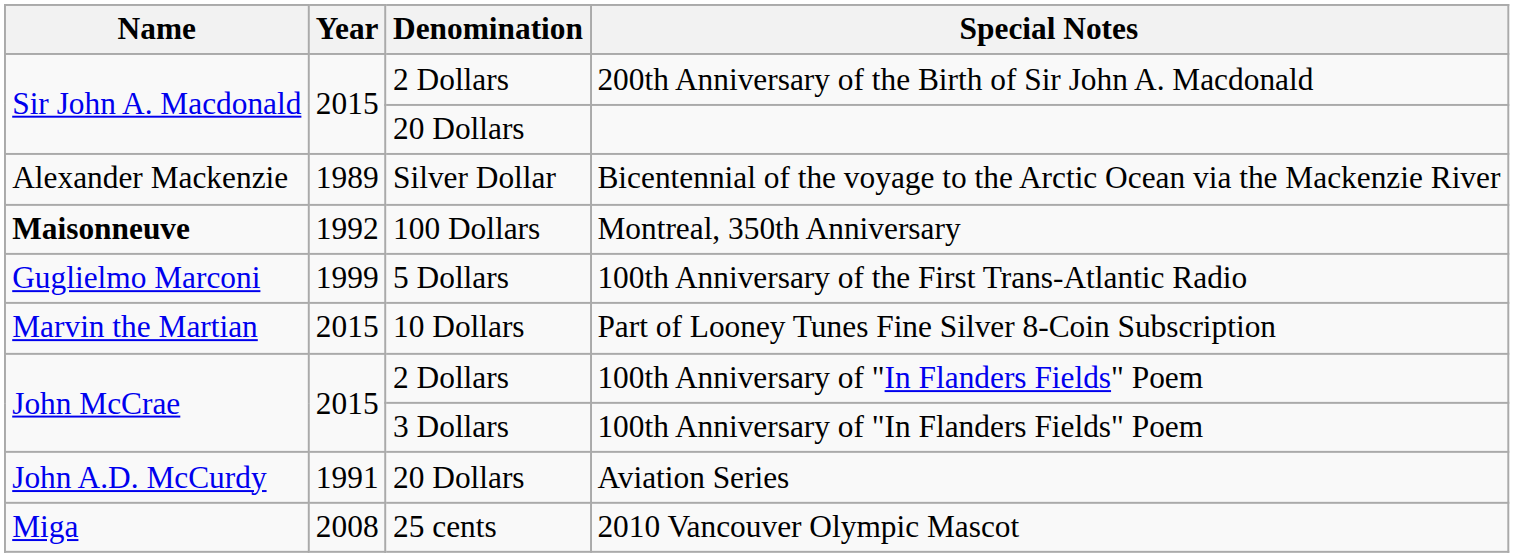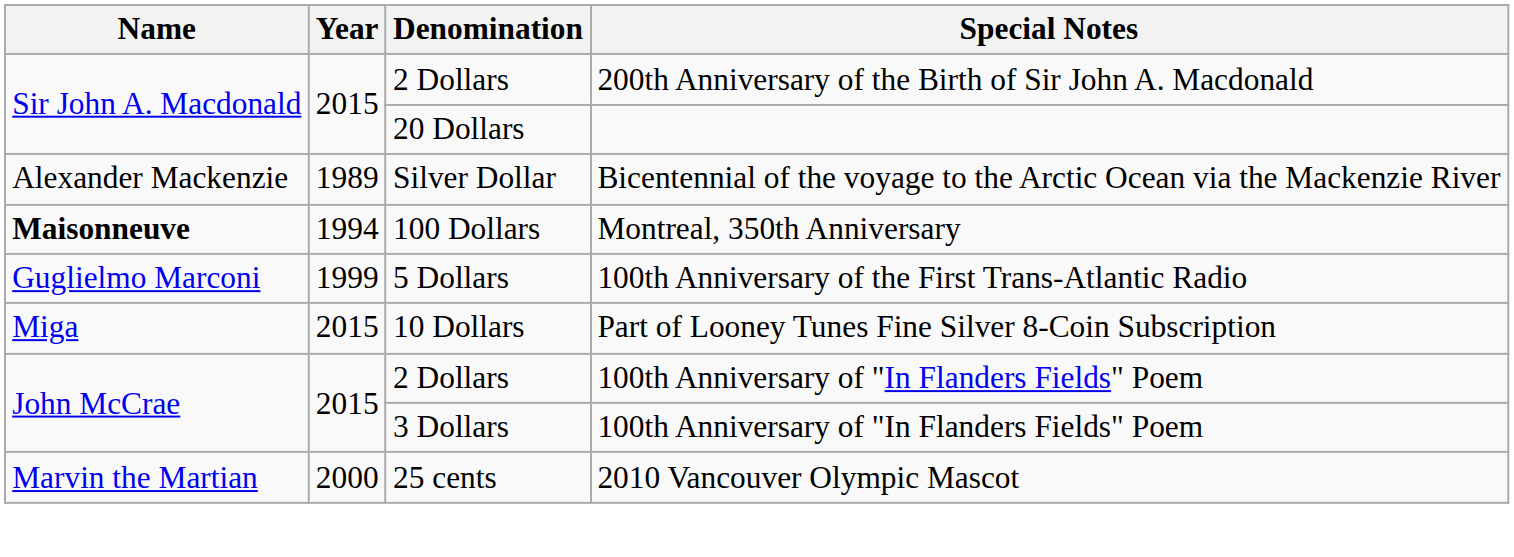Montreal, 350th Anniversary | Year: 1992 -> 1994
Part of Looney Tunes Fine Silver 8-Coin Subscription | Name: Marvin the Martian -> Miga
- row: John A.D. McCurdy | 1991 | 20 Dollars | Aviation Series
2010 Vancouver Olympic Mascot | Name: Miga -> Marvin the Martian
2010 Vancouver Olympic Mascot | Year: 2008 -> 2000
